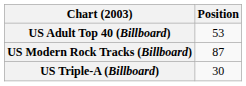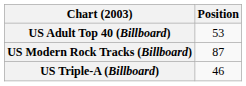US Triple-A (Billboard) | Position: 30 -> 46
